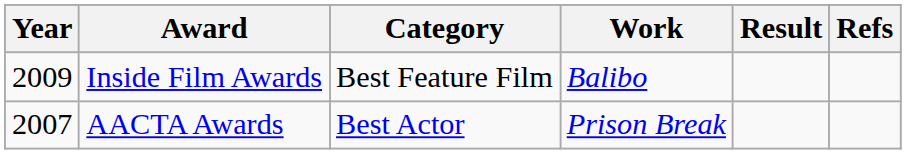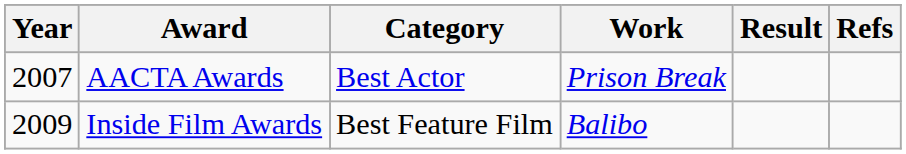rows swapped: AACTA Awards <-> Inside Film Awards
